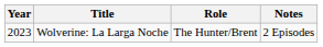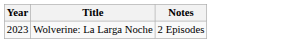- column: Role | The Hunter/Brent
